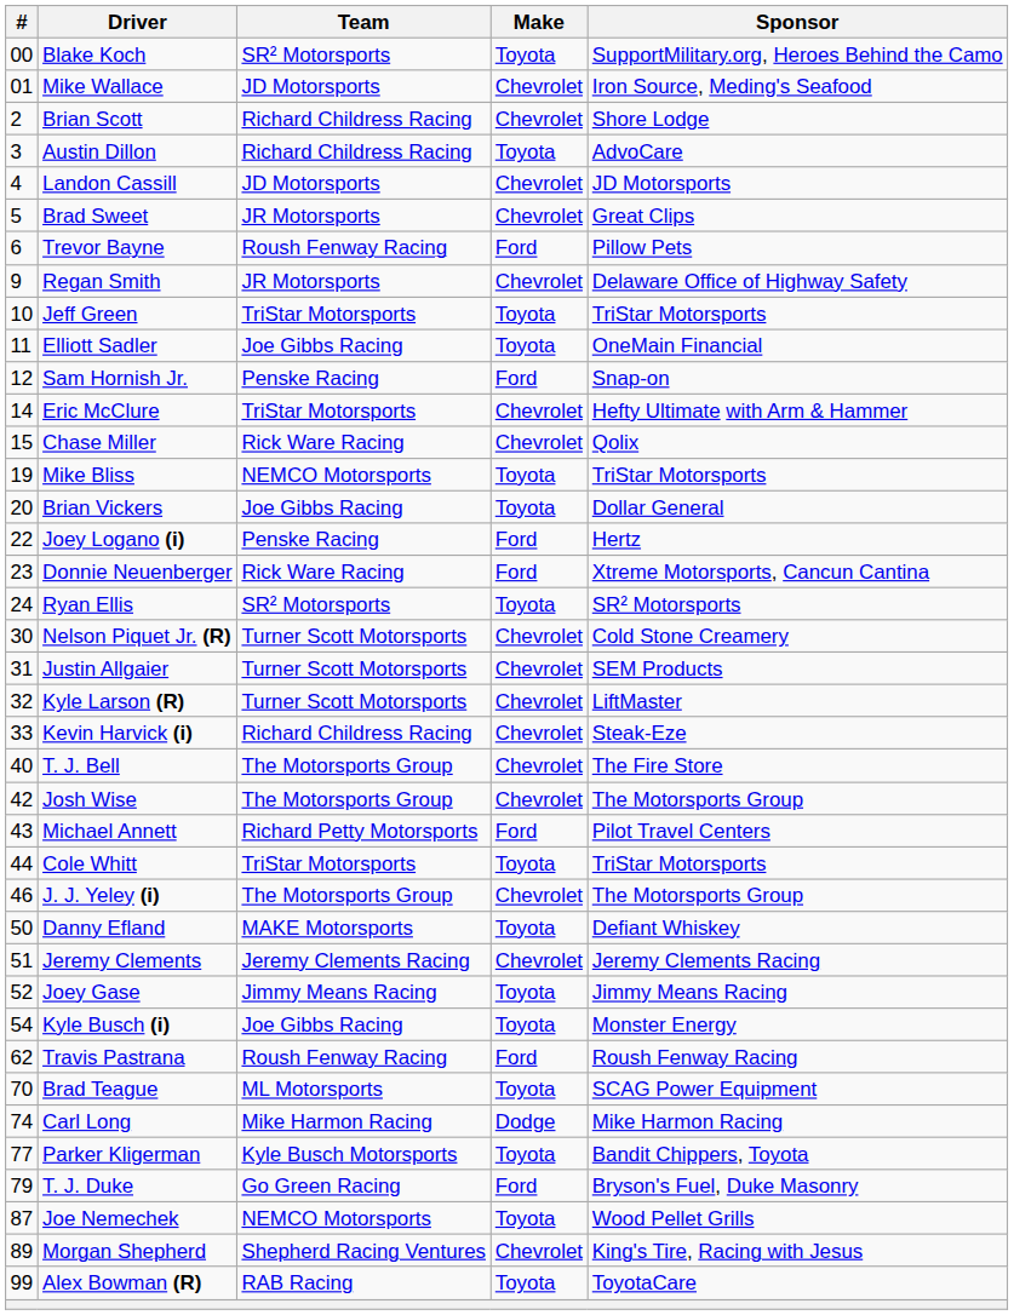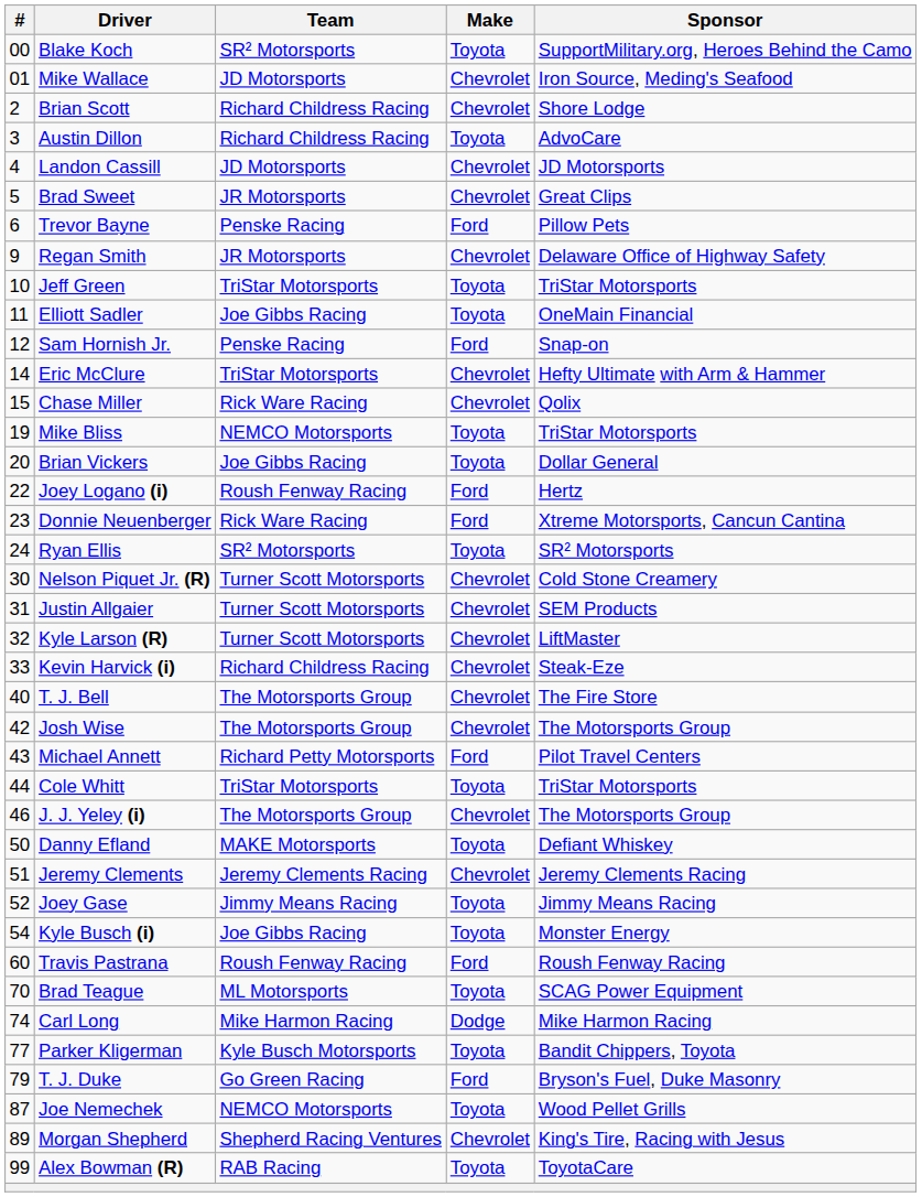Trevor Bayne | Team: Roush Fenway Racing -> Penske Racing
Joey Logano (i) | Team: Penske Racing -> Roush Fenway Racing
Travis Pastrana | #: 62 -> 60
